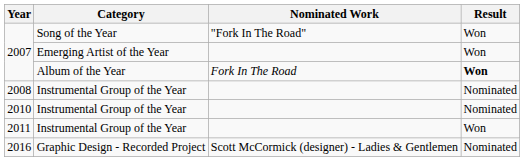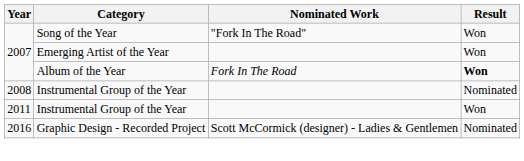- row: 2010 | Instrumental Group of the Year | Nominated
